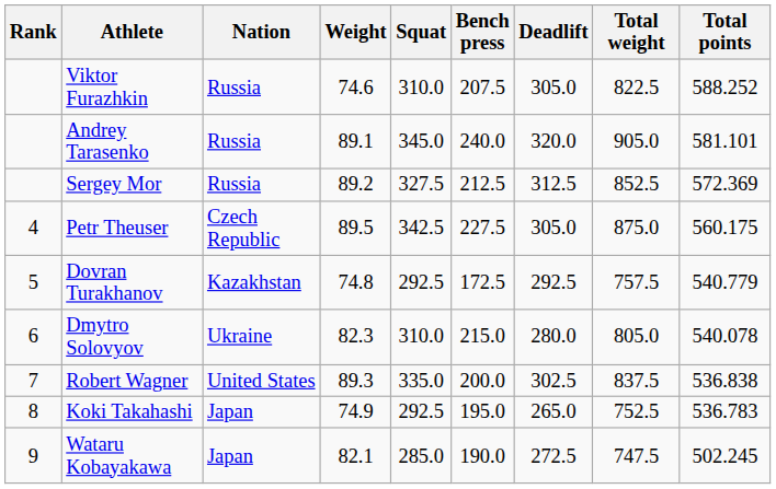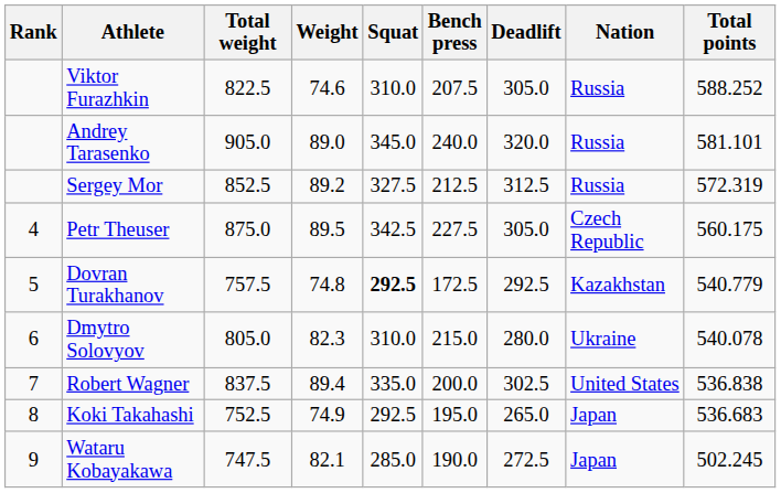columns swapped: Nation <-> Total weight
Andrey Tarasenko | Weight: 89.1 -> 89.0
Sergey Mor | Total points: 572.369 -> 572.319
Dovran Turakhanov | Squat: normal -> bold
Robert Wagner | Weight: 89.3 -> 89.4
Koki Takahashi | Total points: 536.783 -> 536.683
